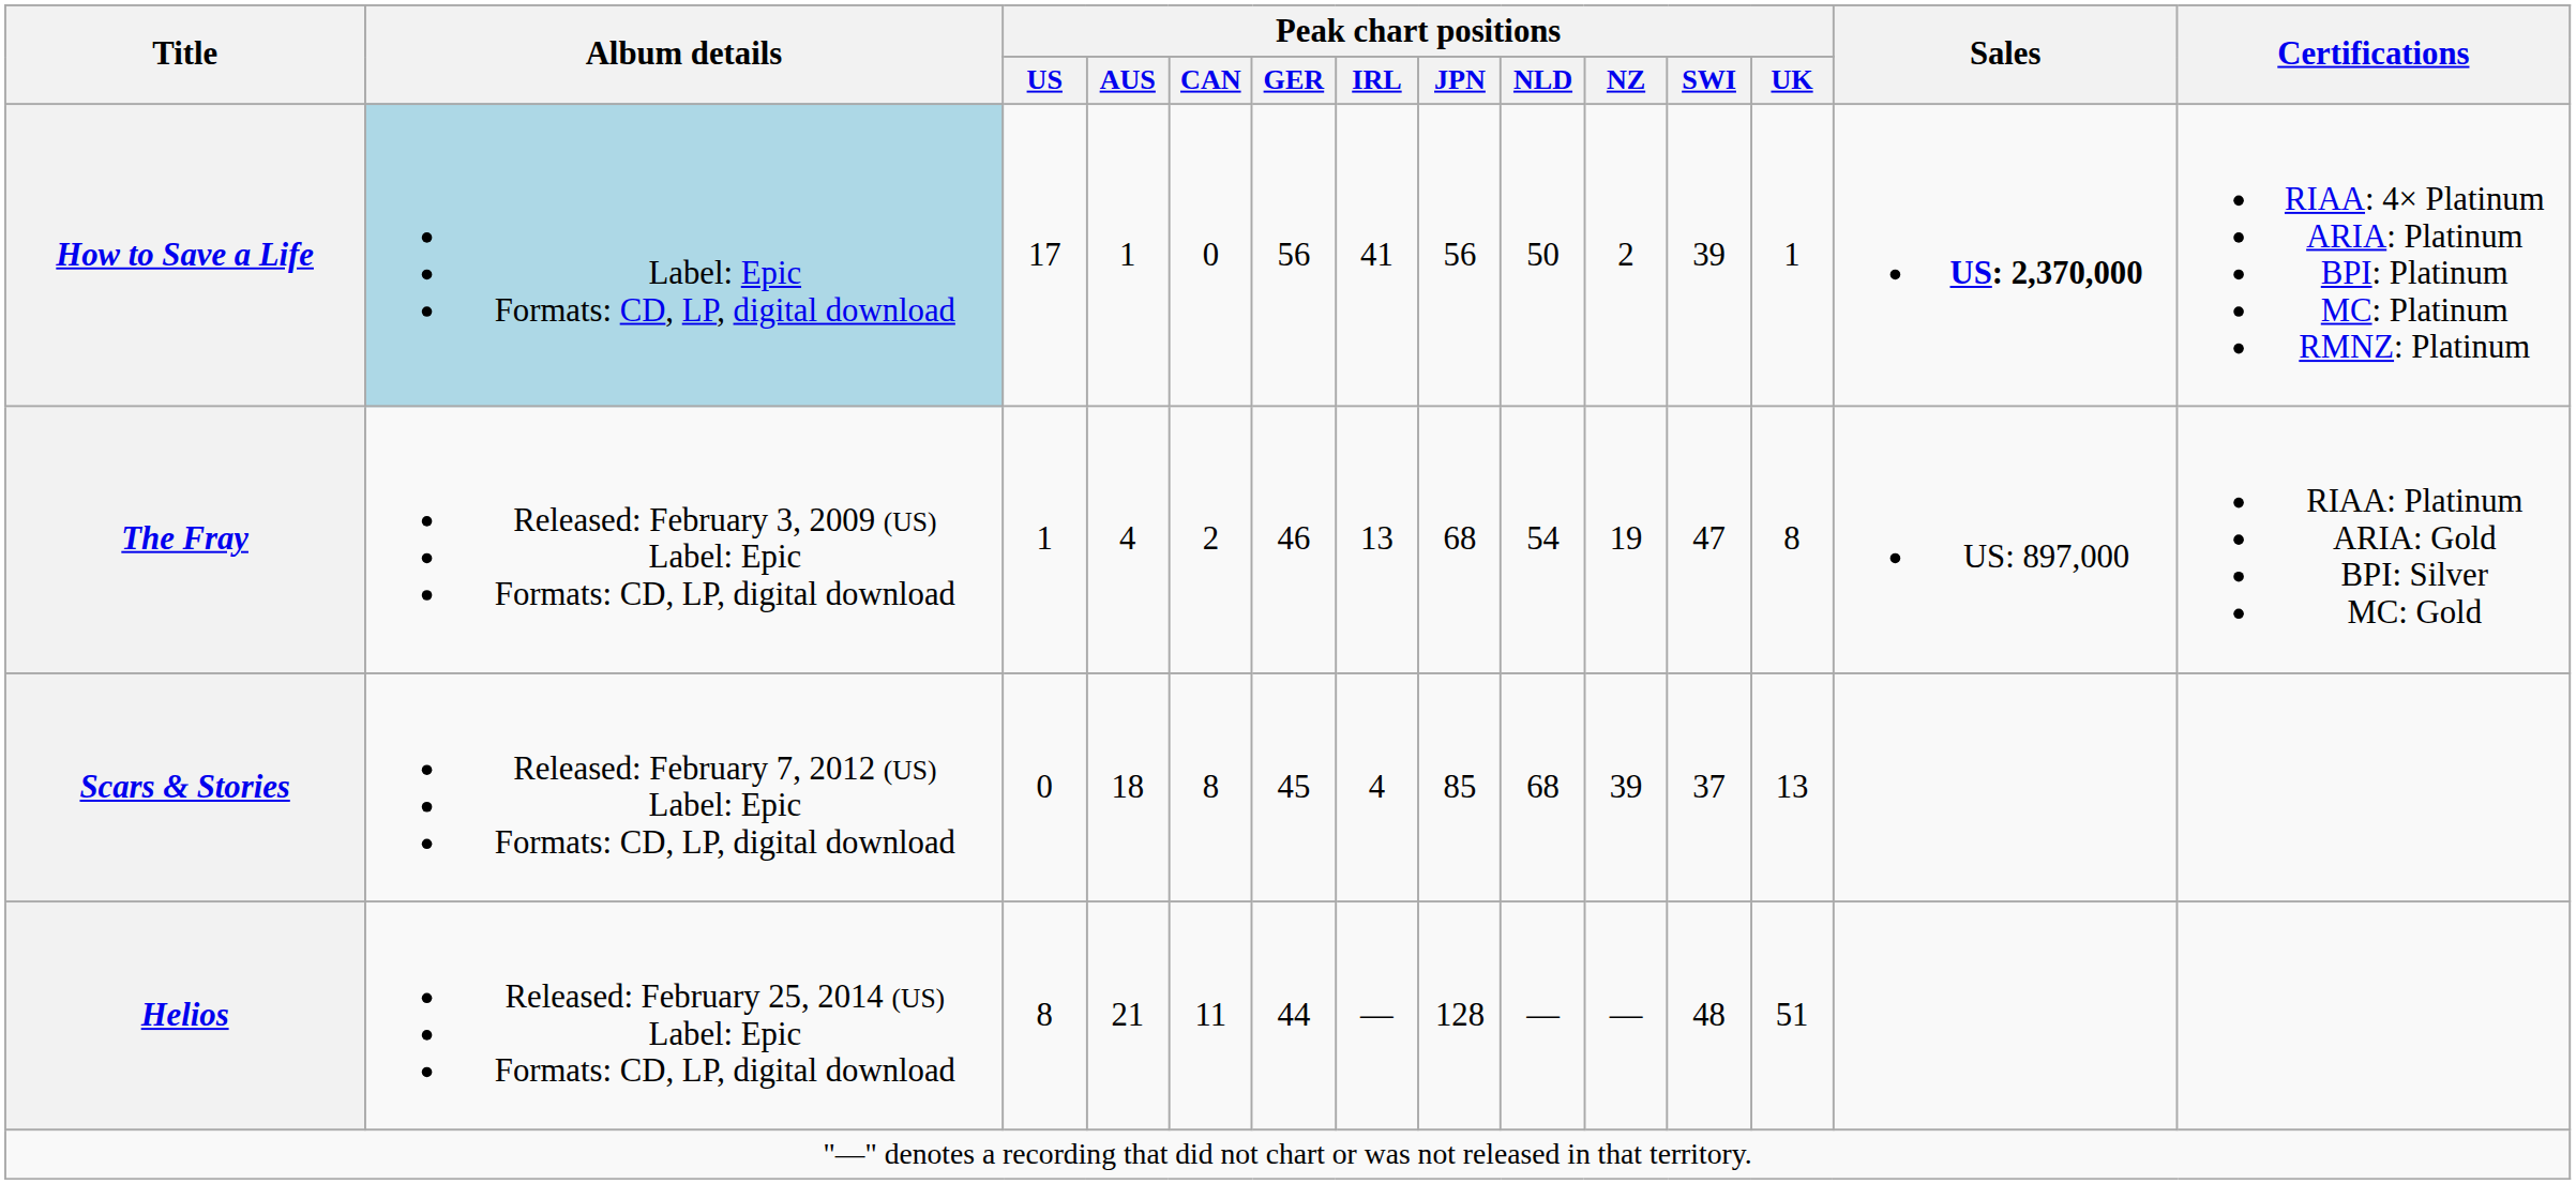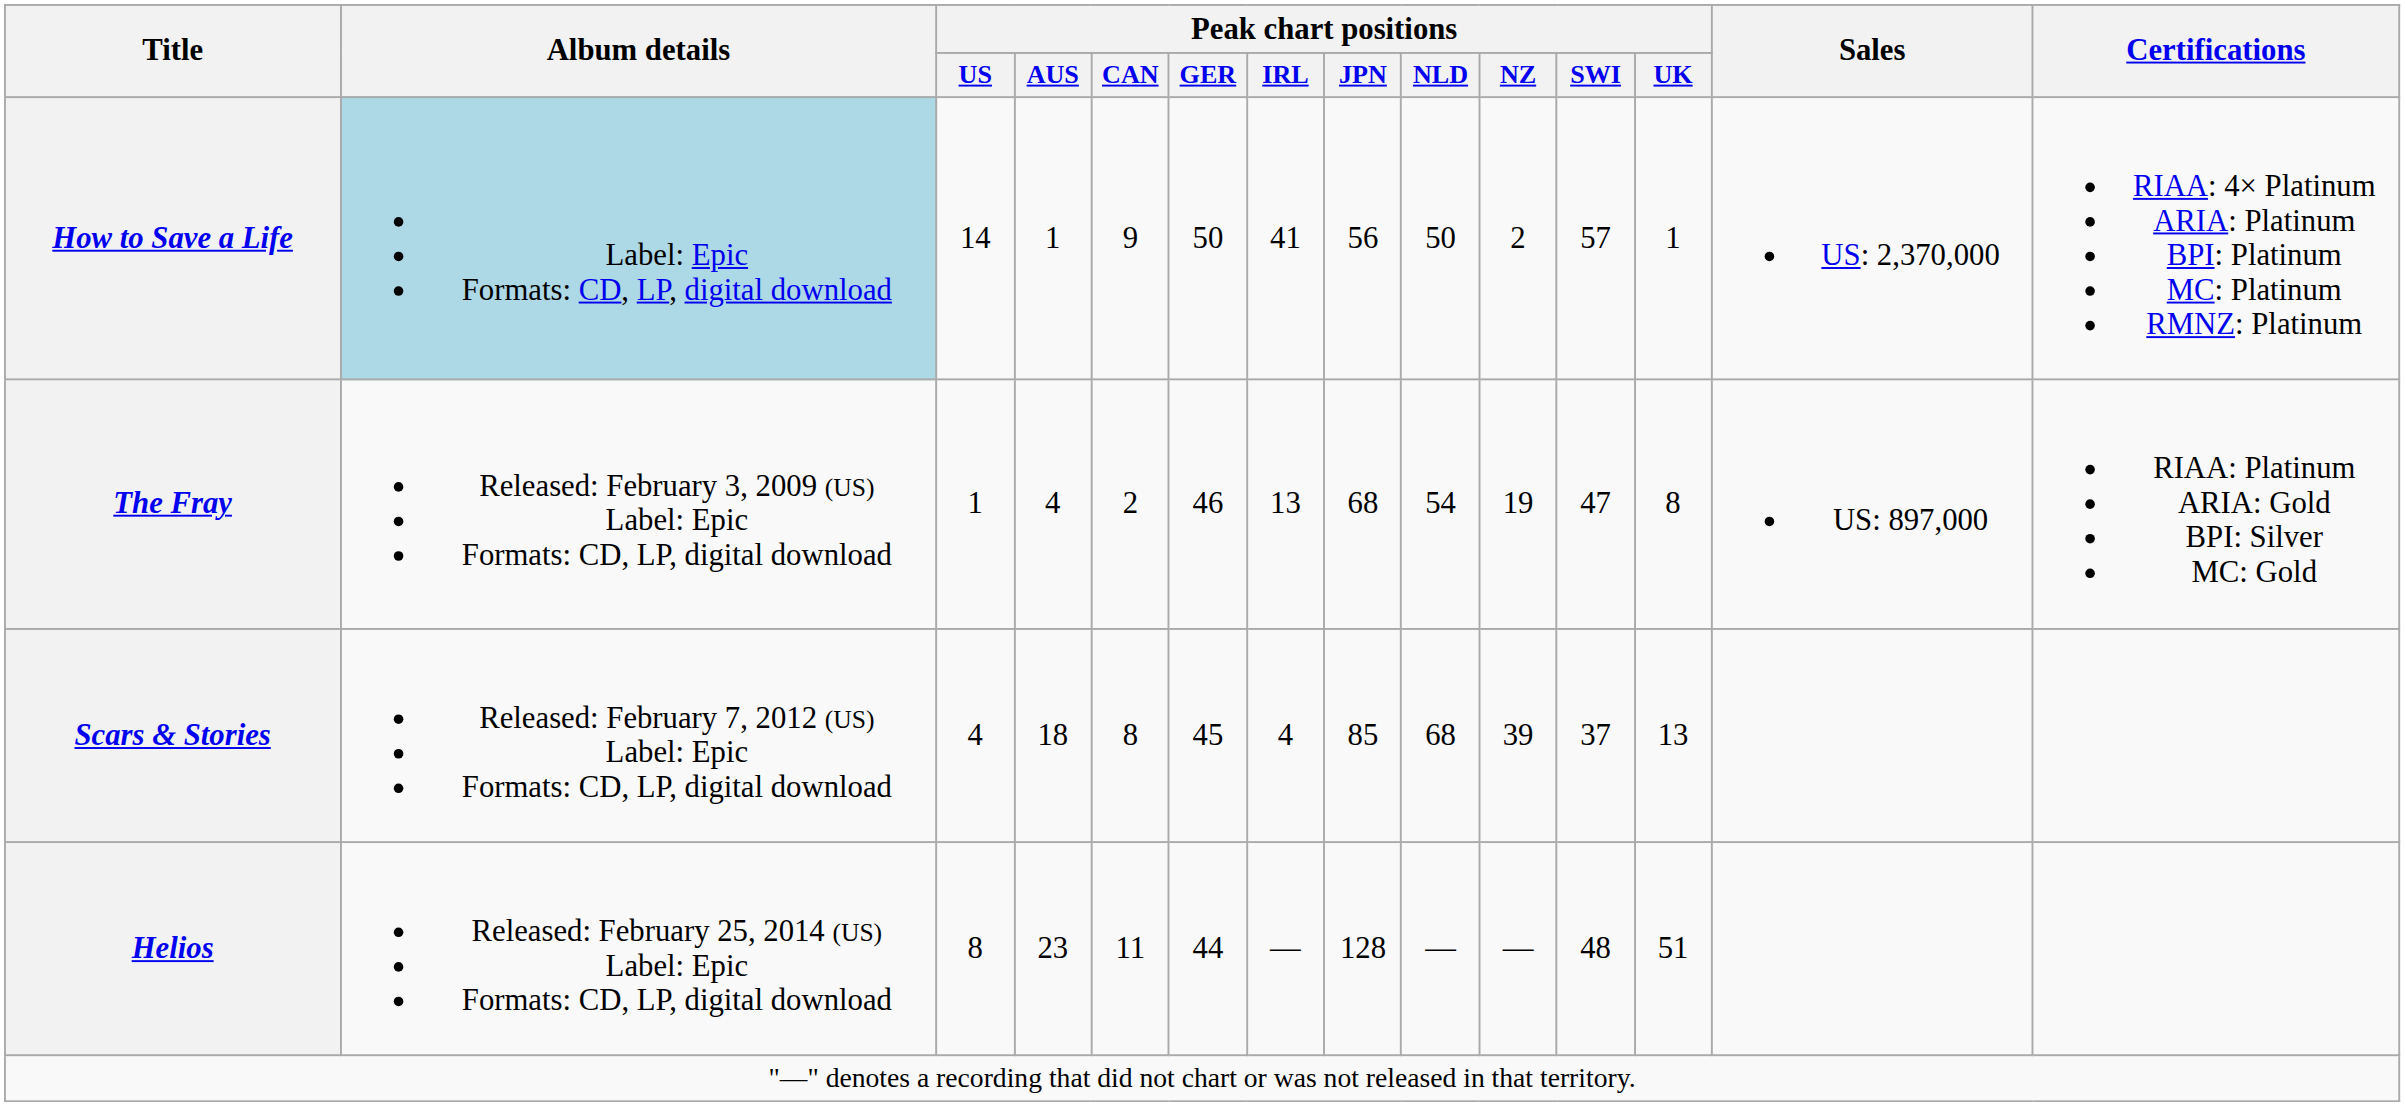How to Save a Life | Peak chart positions / US: 17 -> 14
How to Save a Life | Peak chart positions / CAN: 0 -> 9
How to Save a Life | Peak chart positions / GER: 56 -> 50
How to Save a Life | Peak chart positions / SWI: 39 -> 57
How to Save a Life | Sales: bold -> normal
Scars & Stories | Peak chart positions / US: 0 -> 4
Helios | Peak chart positions / AUS: 21 -> 23
